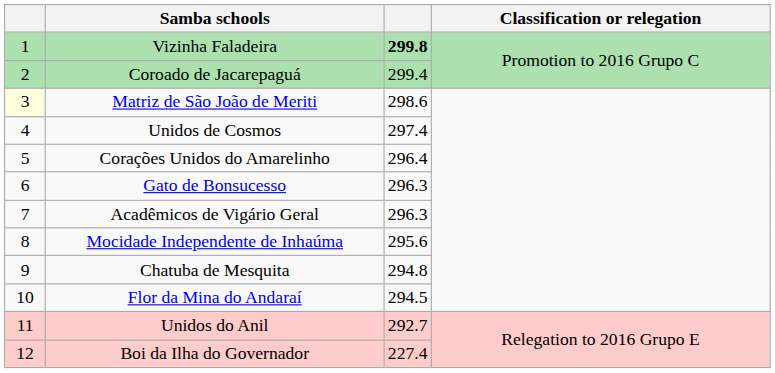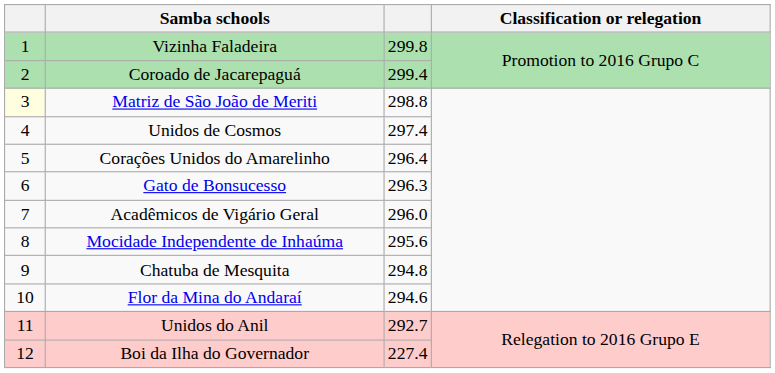Vizinha Faladeira | column 3: bold -> normal
Matriz de São João de Meriti | column 3: 298.6 -> 298.8
Acadêmicos de Vigário Geral | column 3: 296.3 -> 296.0
Flor da Mina do Andaraí | column 3: 294.5 -> 294.6
